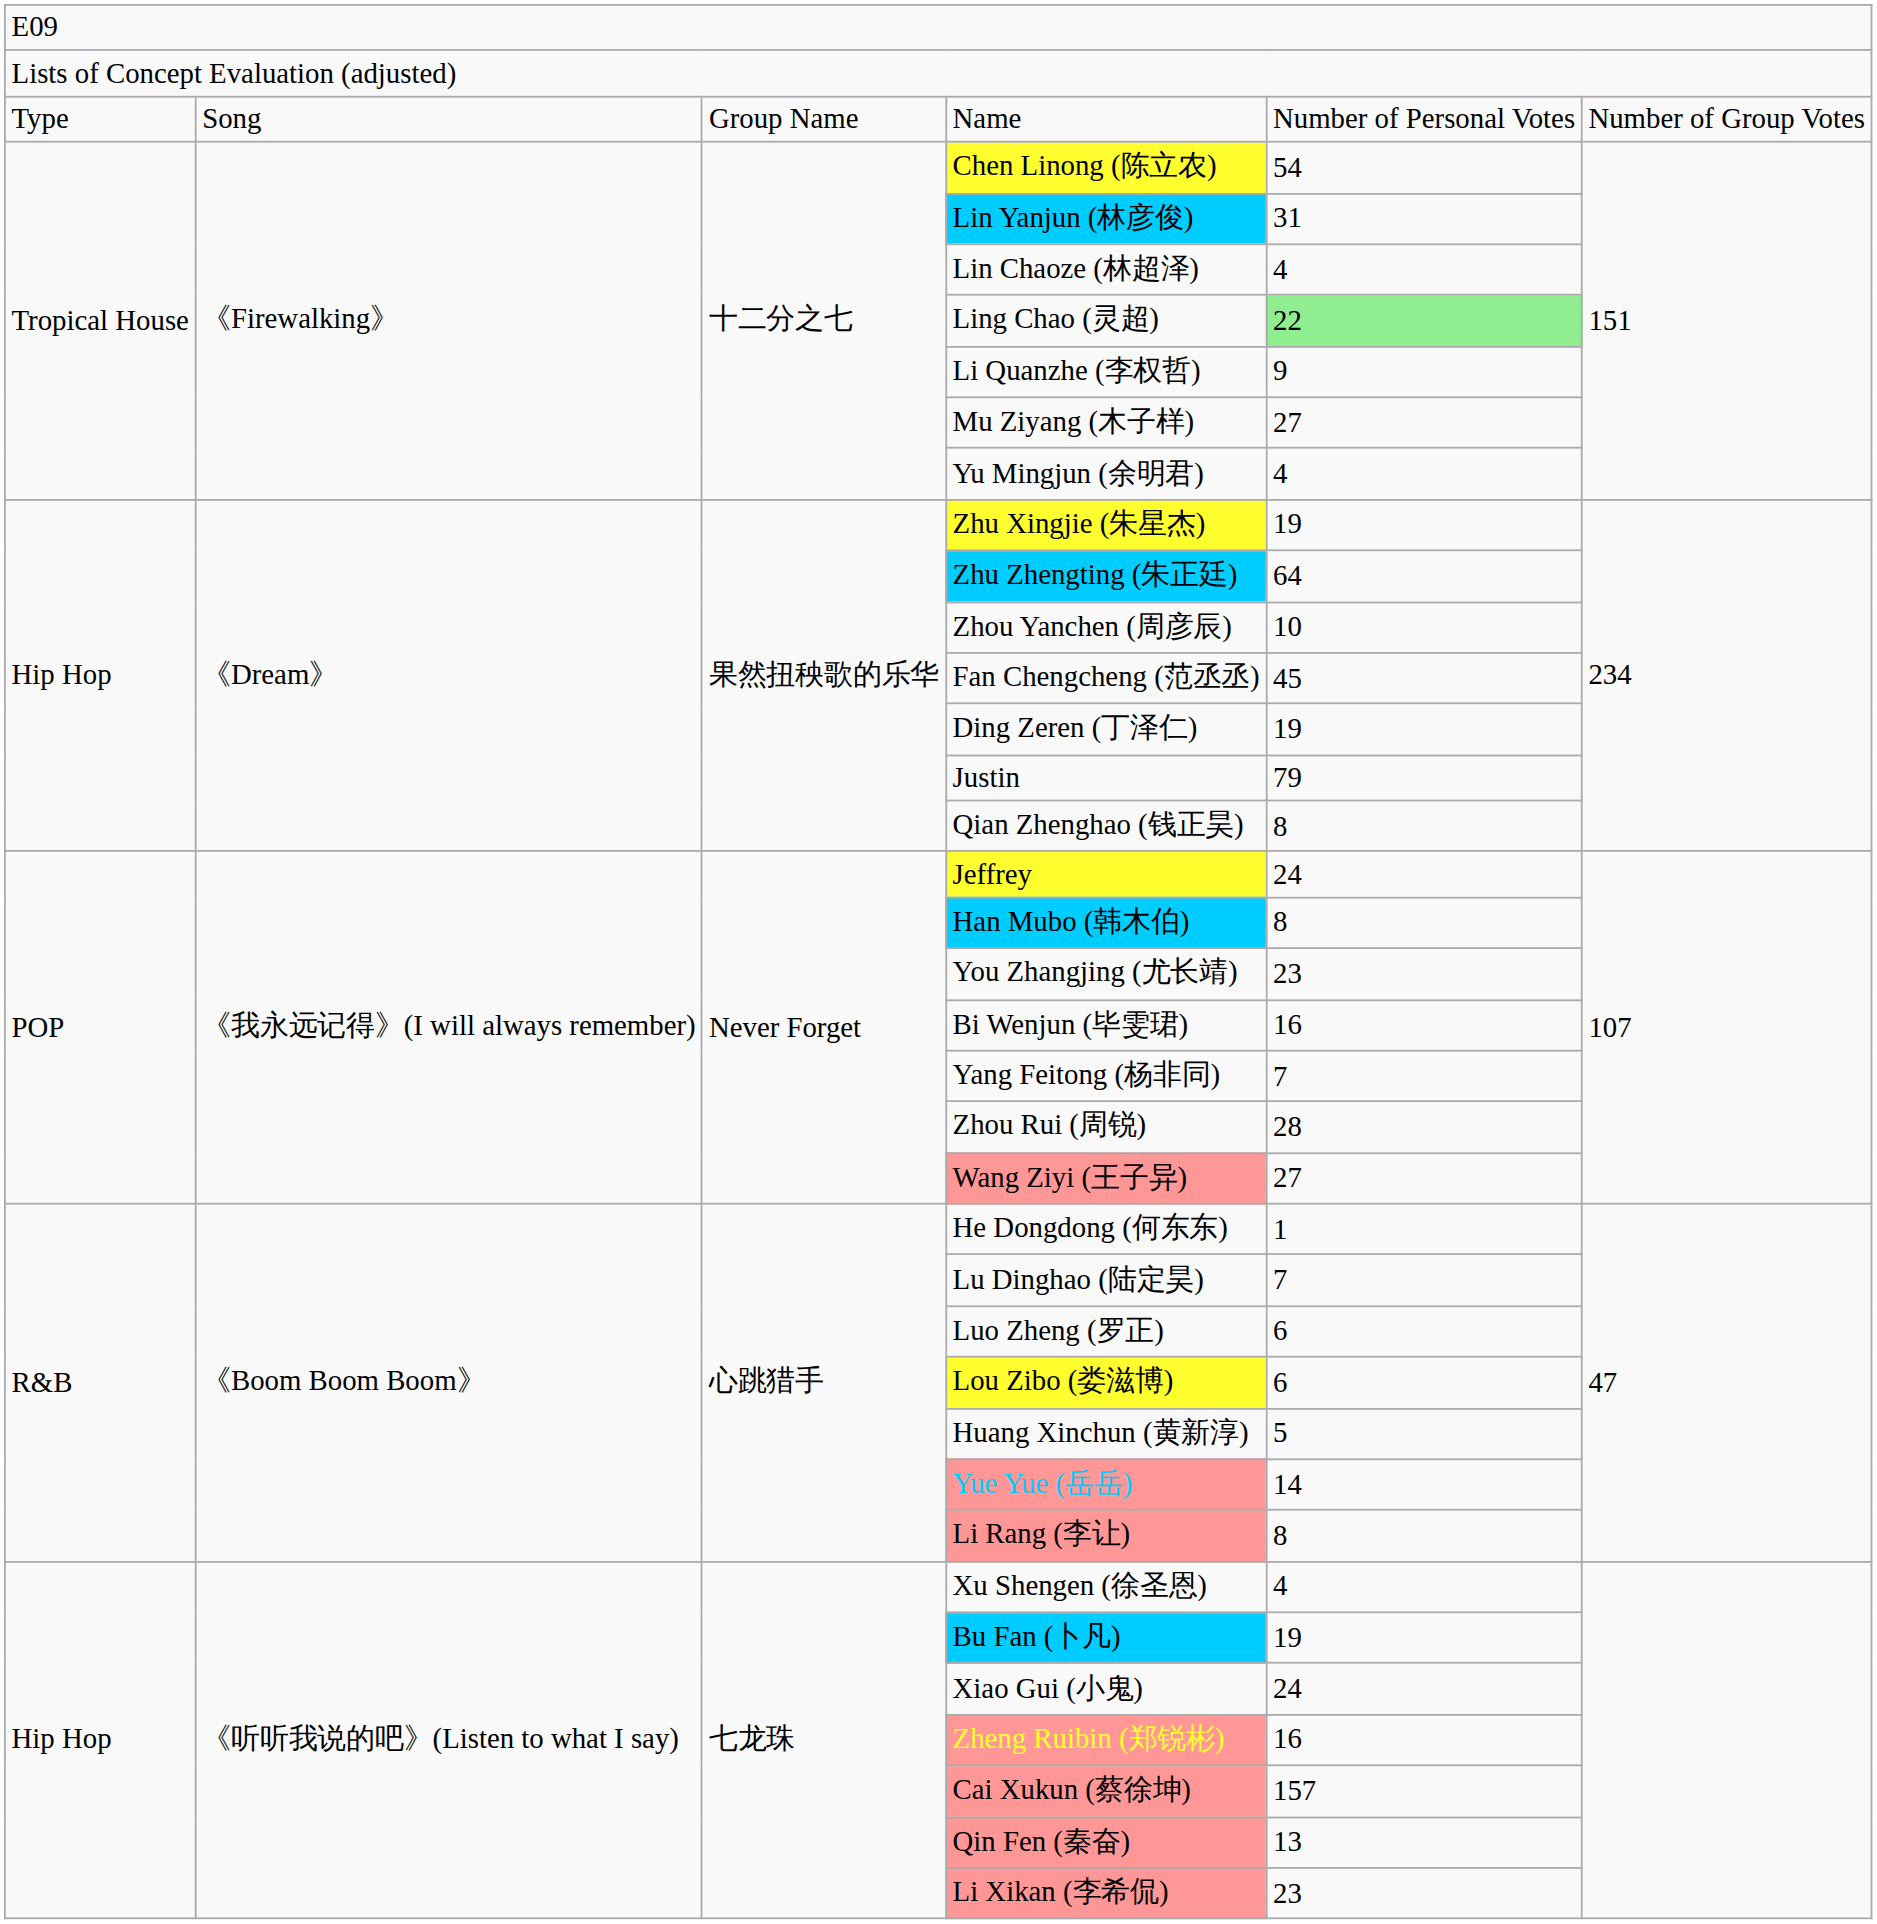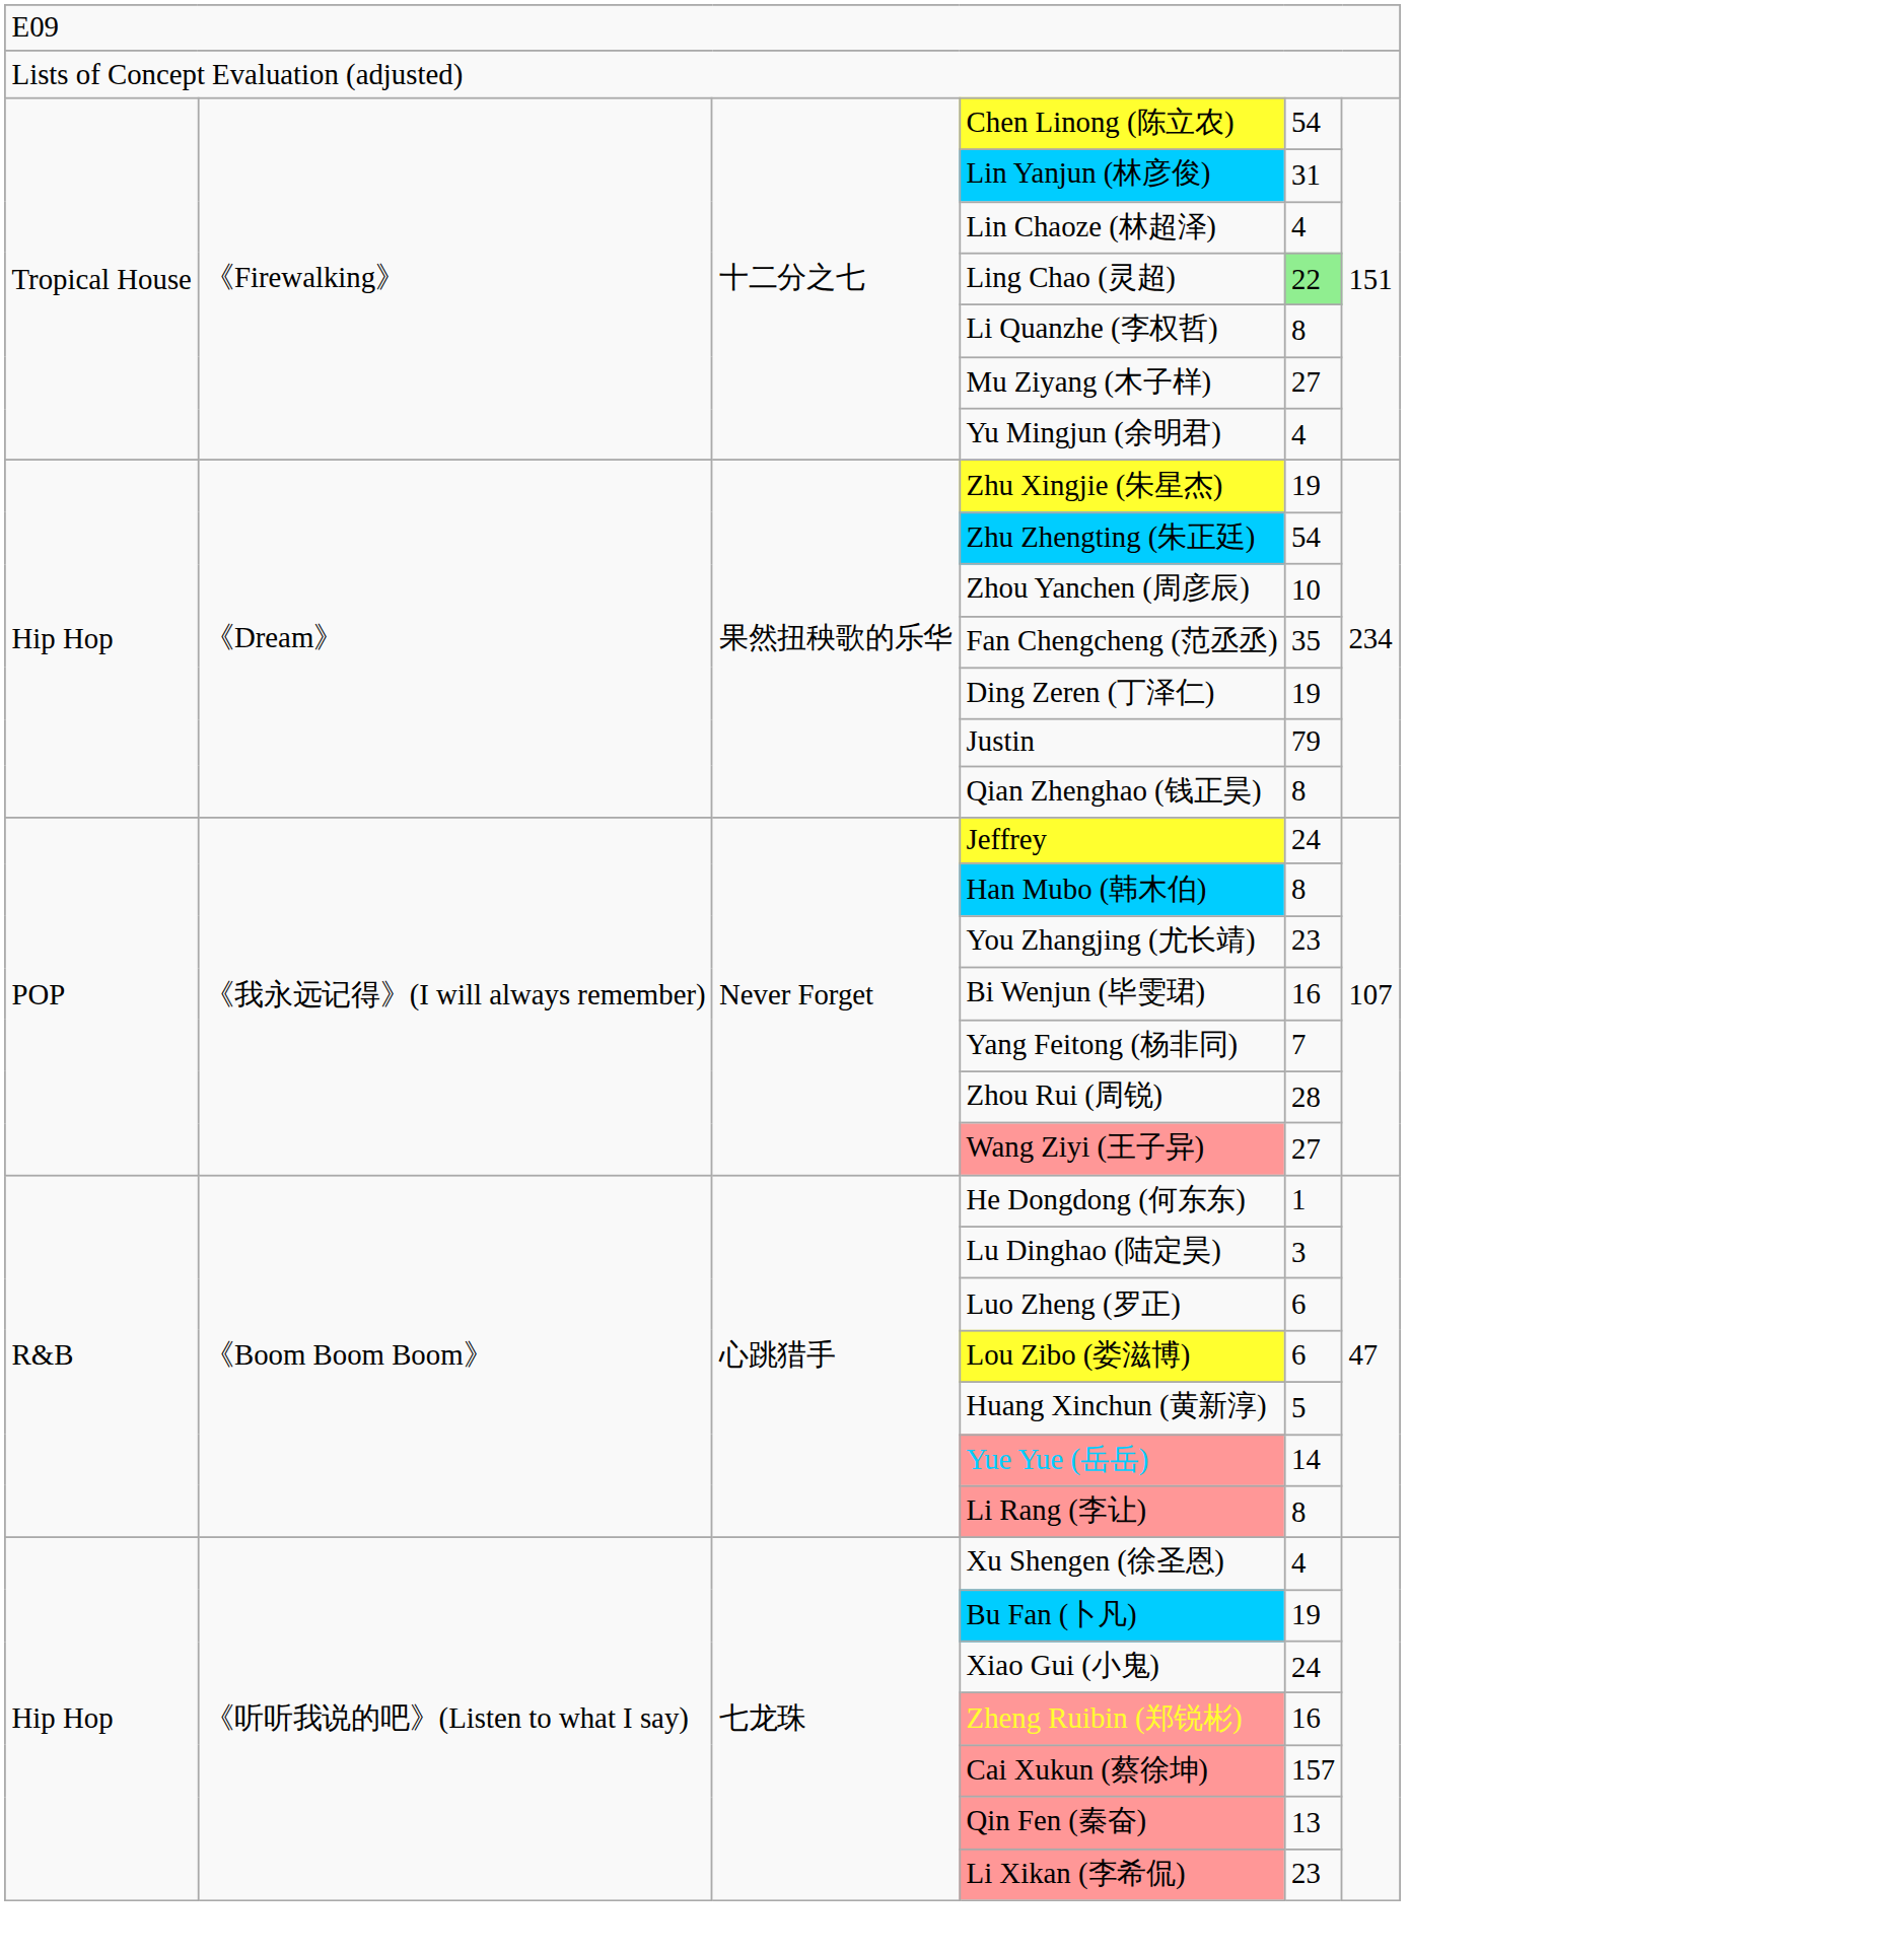- row: Type | Song | Group Name | Name | Number of Personal Votes | Number of Group Votes
Li Quanzhe (李权哲) | column 5: 9 -> 8
Zhu Zhengting (朱正廷) | column 5: 64 -> 54
Fan Chengcheng (范丞丞) | column 5: 45 -> 35
Lu Dinghao (陆定昊) | column 5: 7 -> 3
